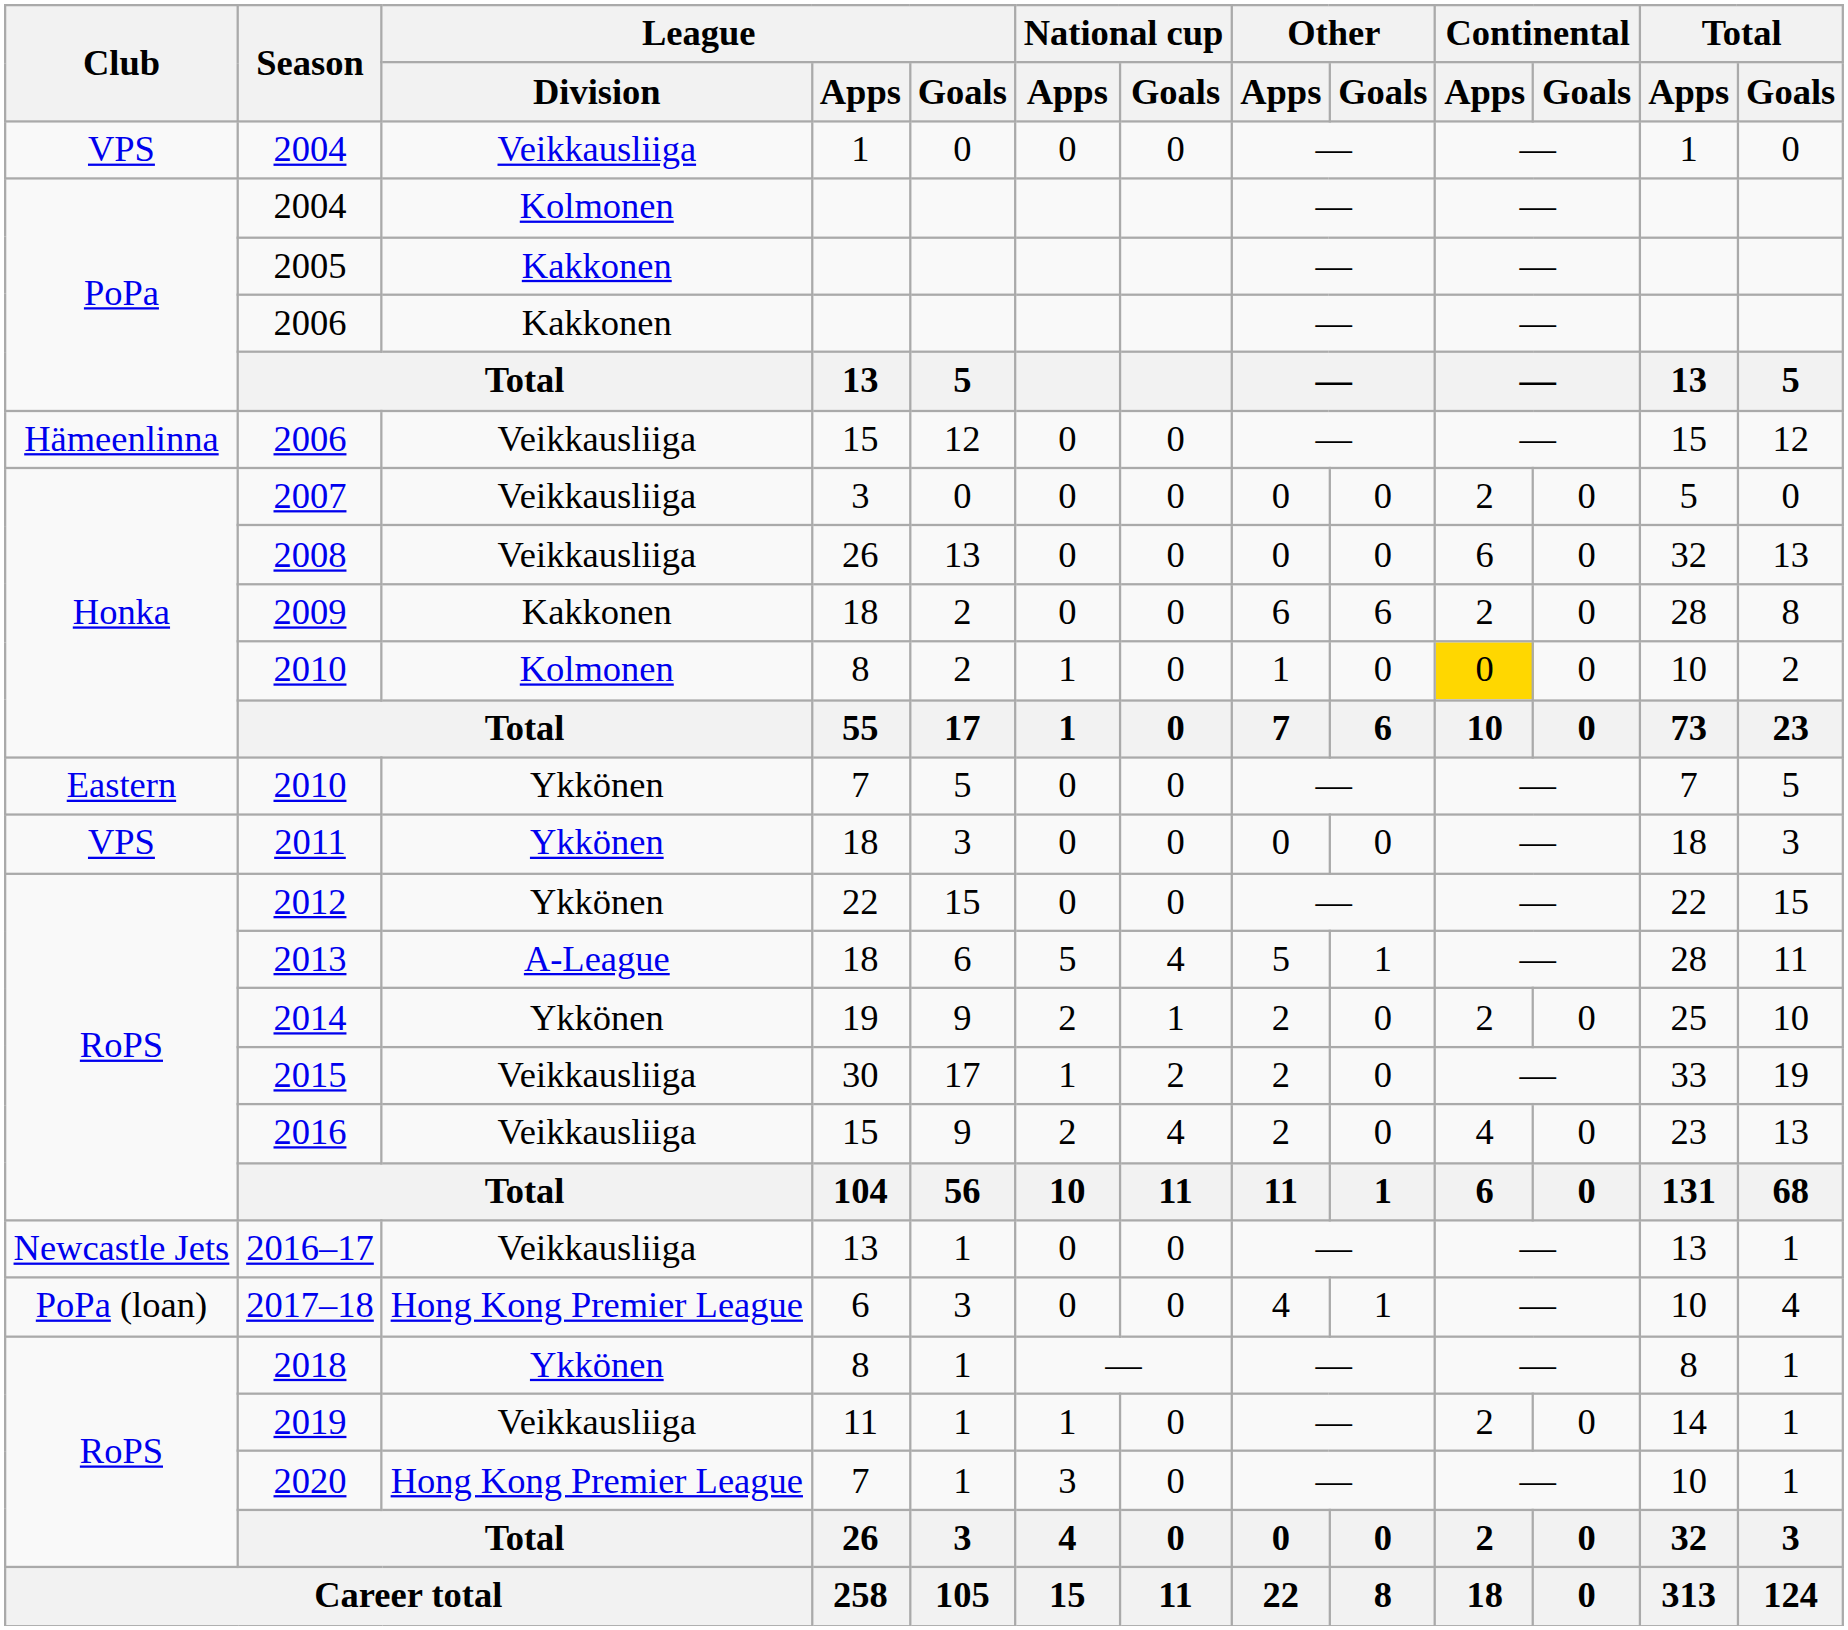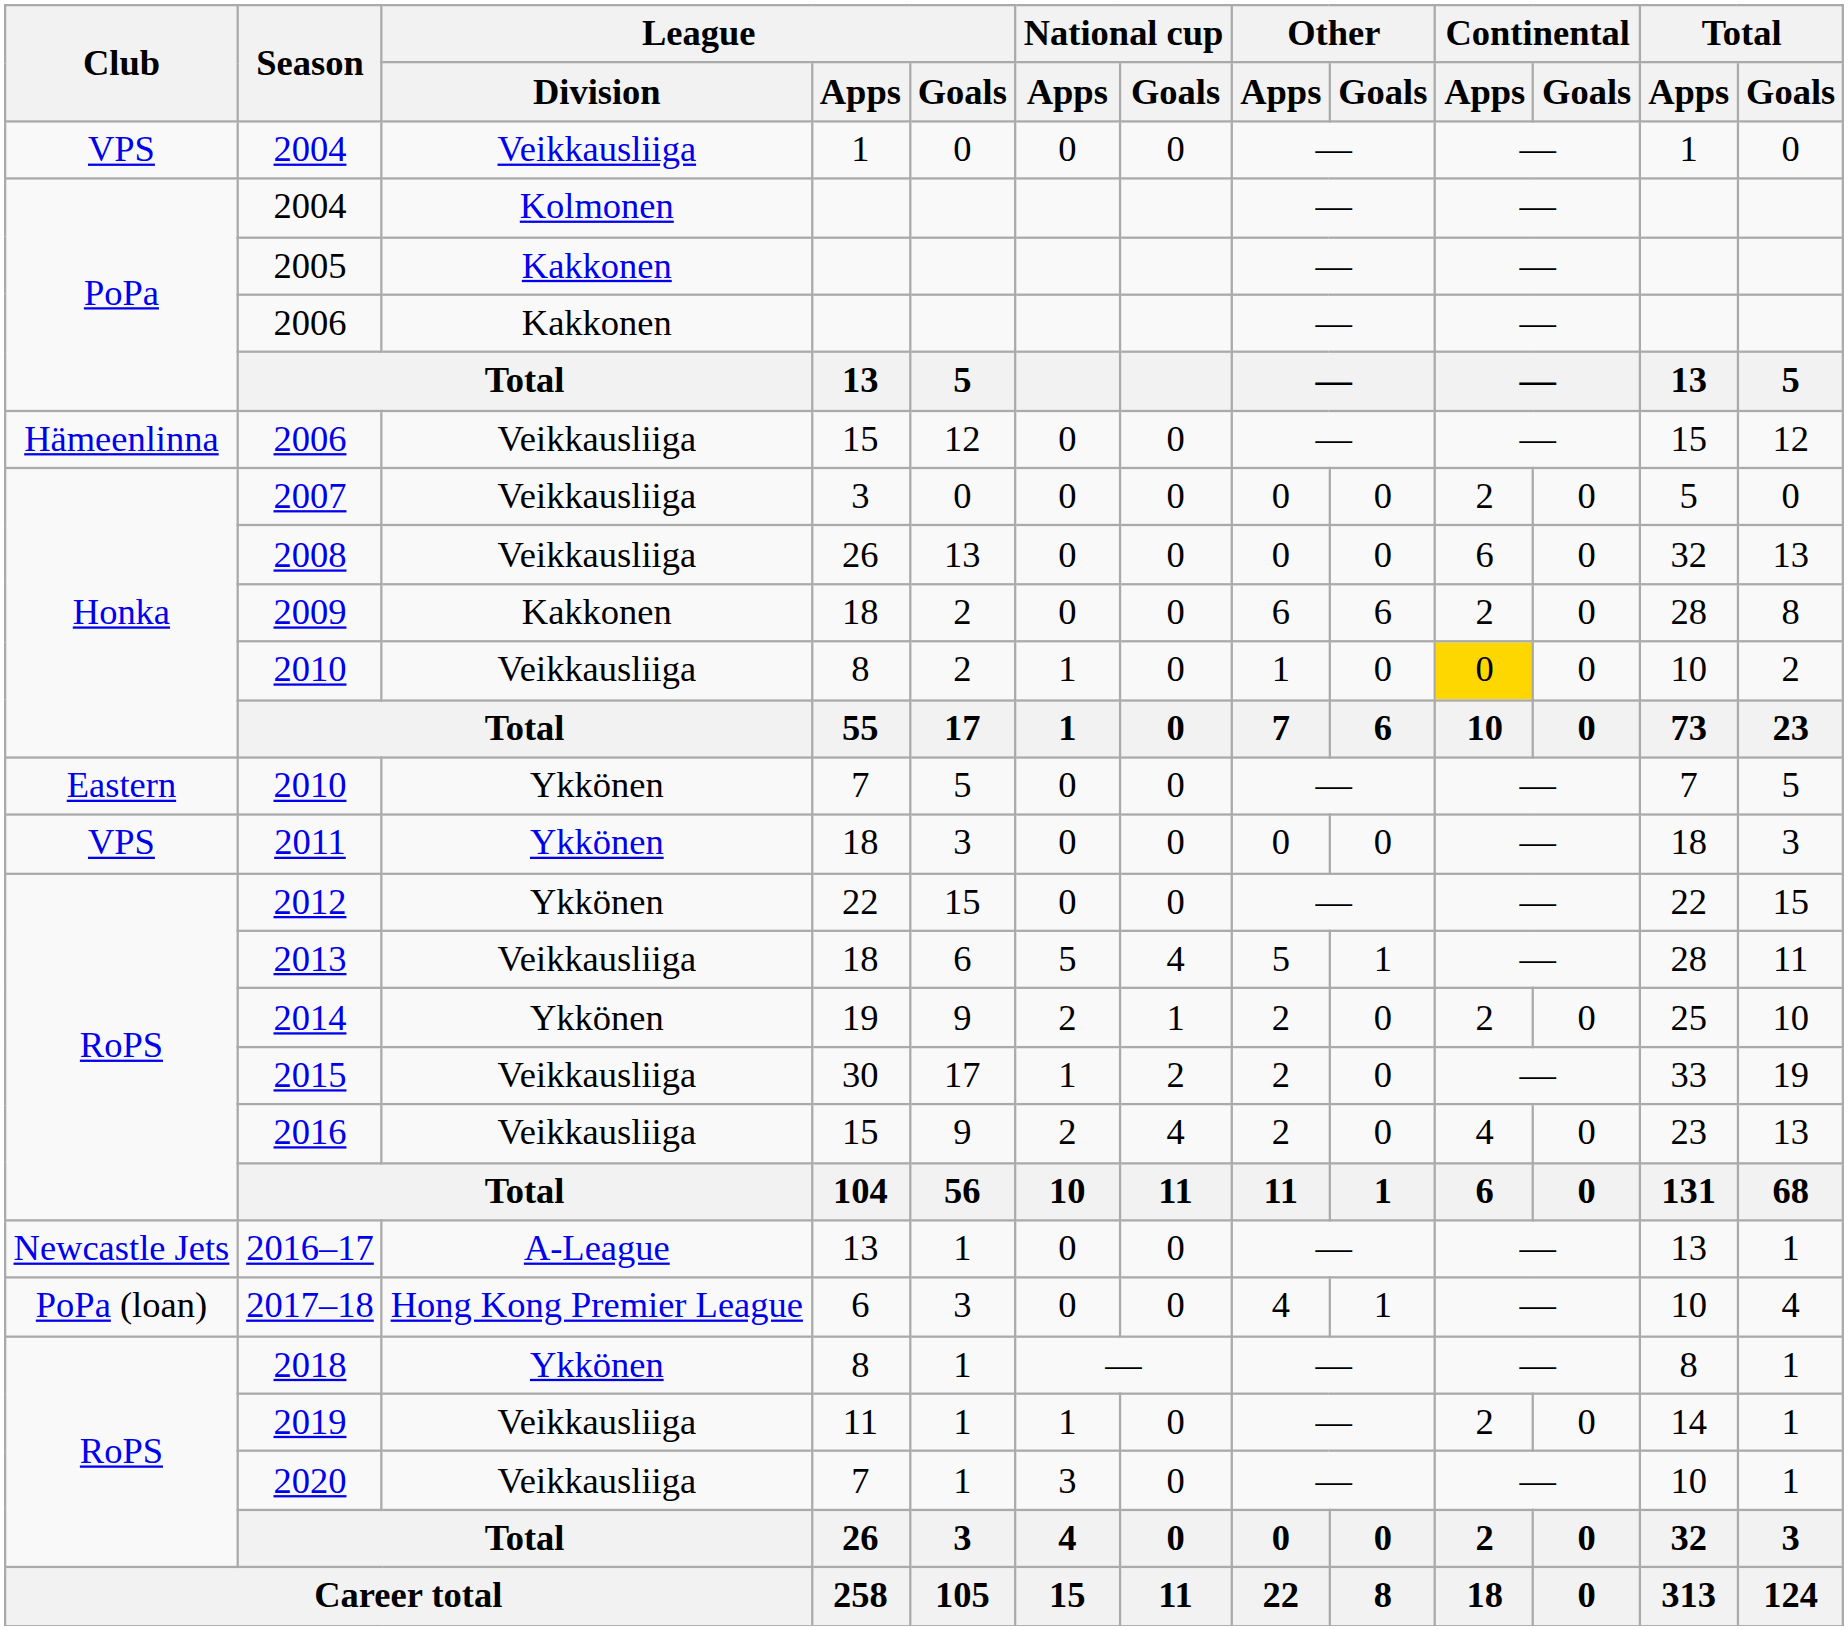2010 / 8 | League / Division: Kolmonen -> Veikkausliiga
2013 | League / Division: A-League -> Veikkausliiga
2016–17 | League / Division: Veikkausliiga -> A-League
2020 | League / Division: Hong Kong Premier League -> Veikkausliiga
